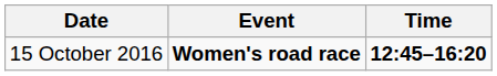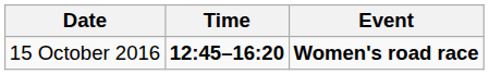columns swapped: Time <-> Event
